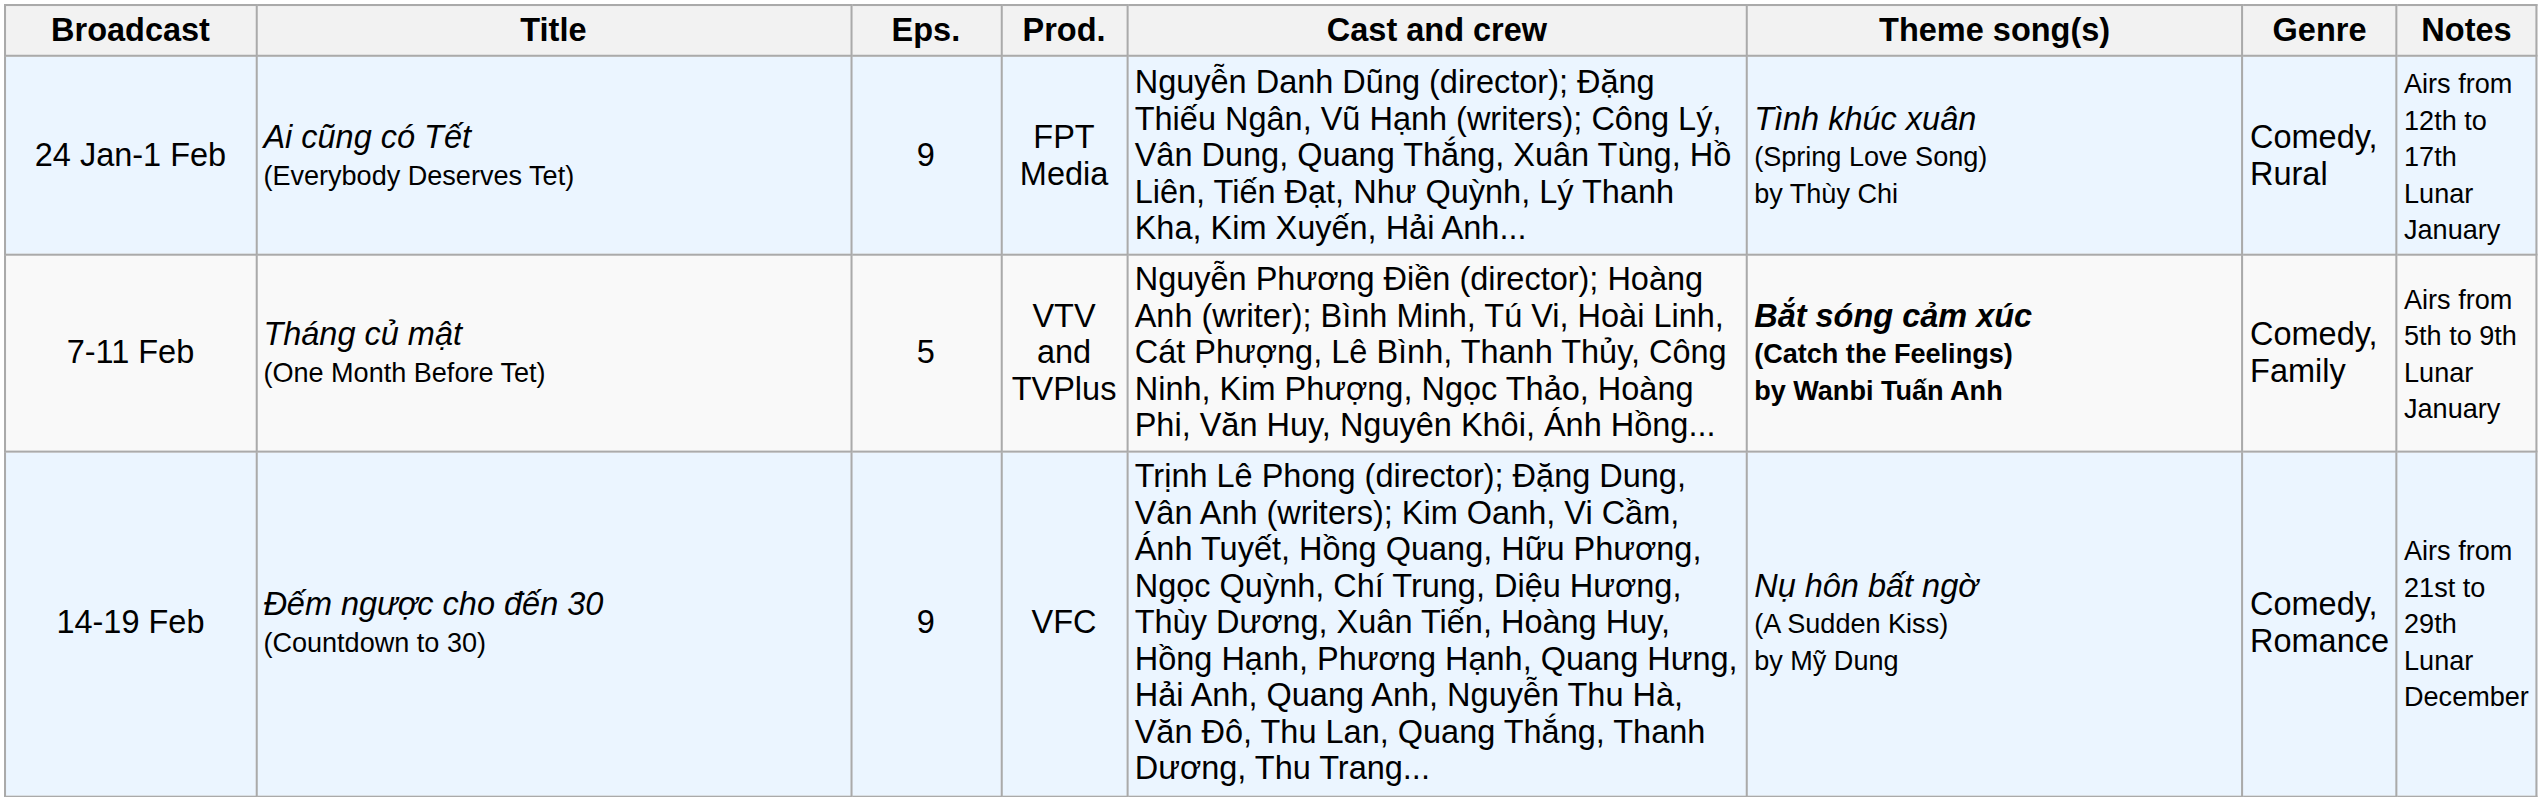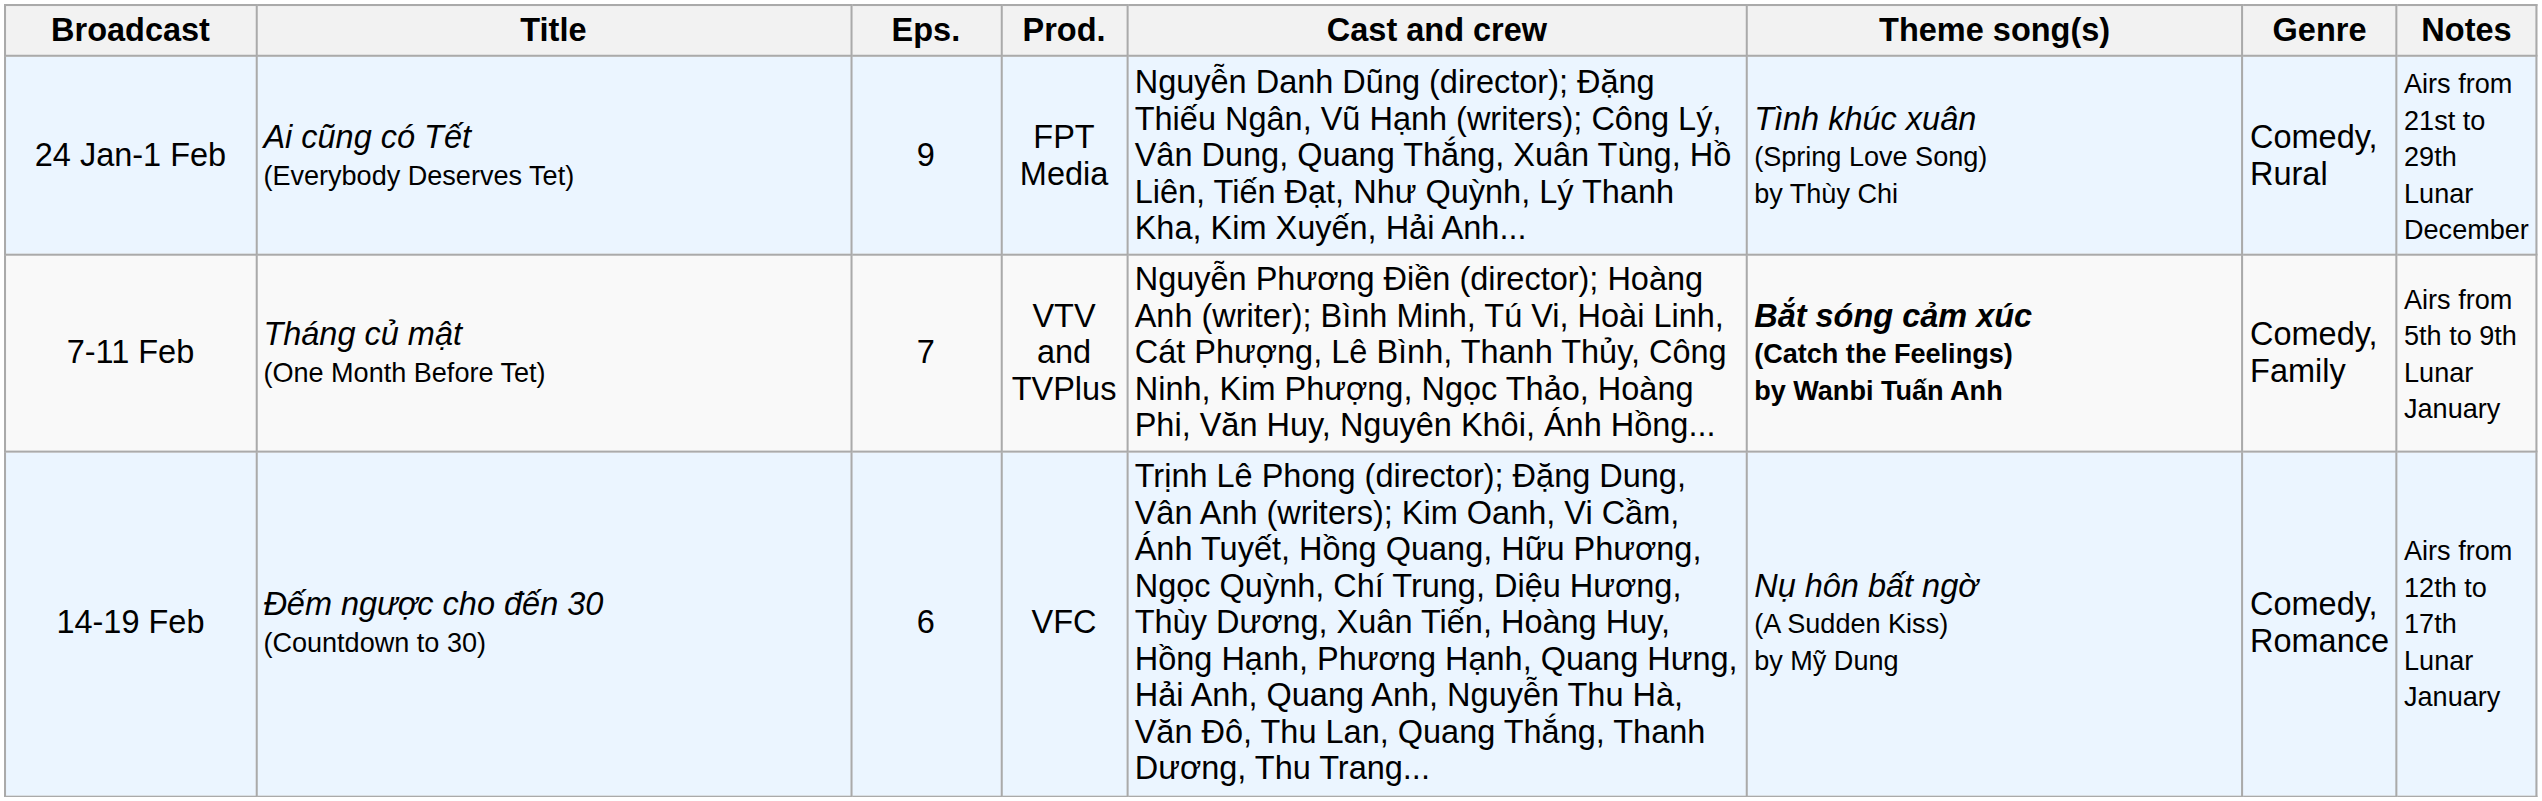24 Jan-1 Feb | Notes: Airs from 12th to 17th Lunar January -> Airs from 21st to 29th Lunar December
7-11 Feb | Eps.: 5 -> 7
14-19 Feb | Eps.: 9 -> 6
14-19 Feb | Notes: Airs from 21st to 29th Lunar December -> Airs from 12th to 17th Lunar January
